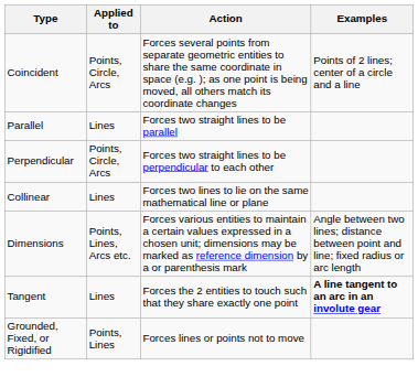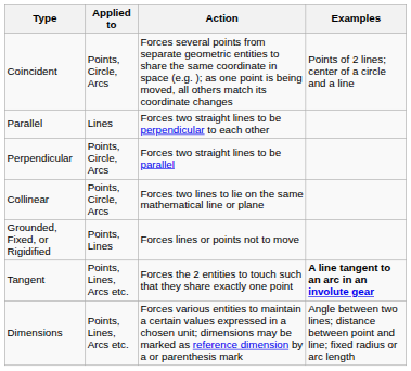Parallel | Action: Forces two straight lines to be parallel -> Forces two straight lines to be perpendicular to each other
Perpendicular | Action: Forces two straight lines to be perpendicular to each other -> Forces two straight lines to be parallel
Collinear | Applied to: Lines -> Points, Circle, Arcs
rows swapped: Grounded, Fixed, or Rigidified <-> Dimensions
Tangent | Applied to: Lines -> Points, Lines, Arcs etc.
